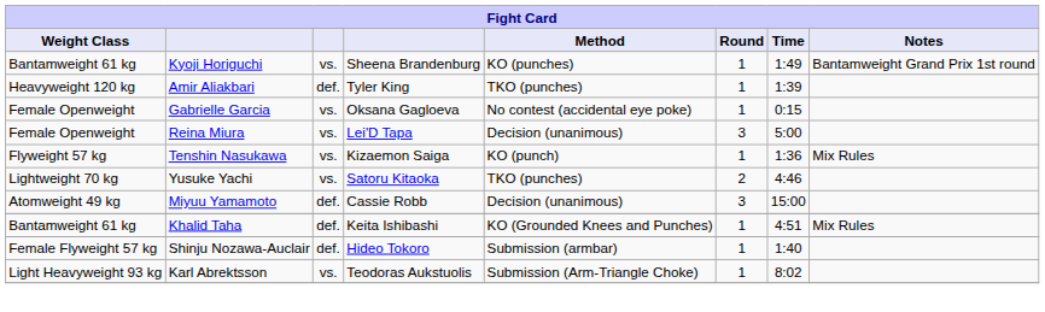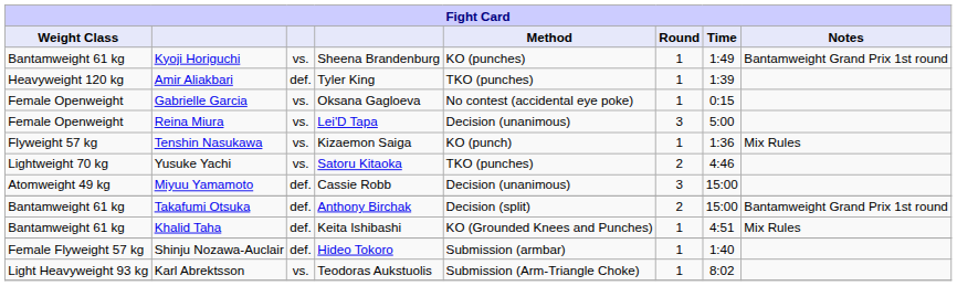+ row: Bantamweight 61 kg | Takafumi Otsuka | def. | Anthony Birchak | Decision (split) | 2 | 15:00 | Bantamweight Grand Prix 1st round
